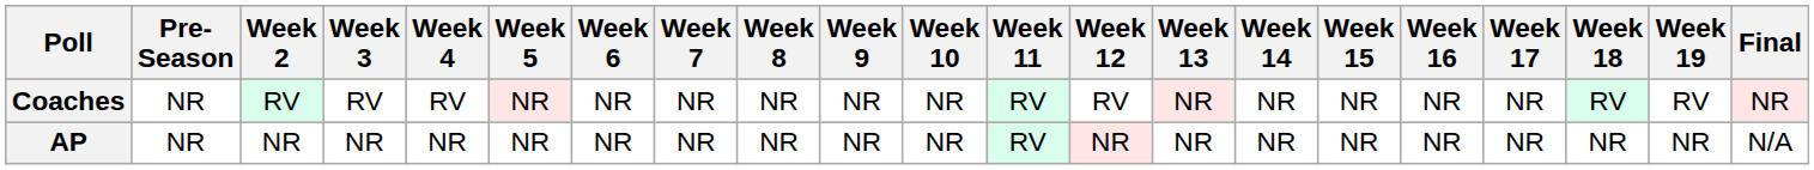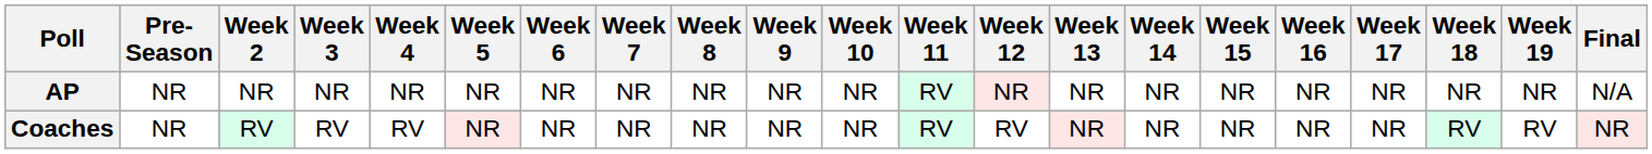rows swapped: AP <-> Coaches
